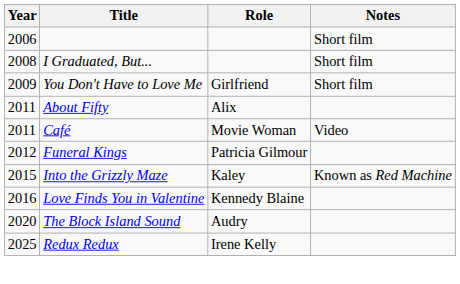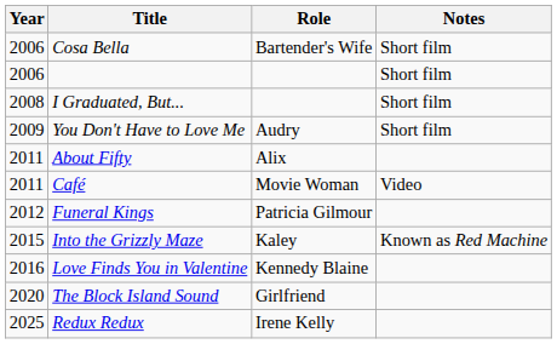+ row: 2006 | Cosa Bella | Bartender's Wife | Short film
You Don't Have to Love Me | Role: Girlfriend -> Audry
The Block Island Sound | Role: Audry -> Girlfriend
